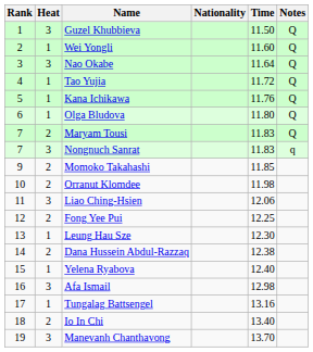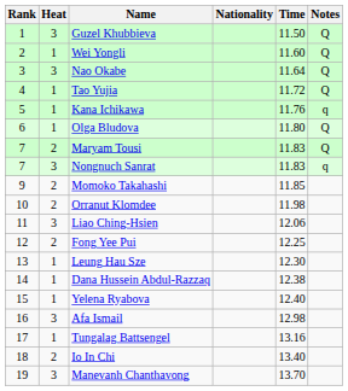Kana Ichikawa | Notes: Q -> q
Dana Hussein Abdul-Razzaq | Heat: 2 -> 1
